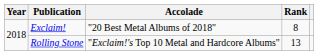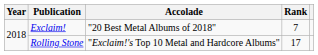Exclaim! | Rank: 8 -> 7
Rolling Stone | Rank: 13 -> 17
